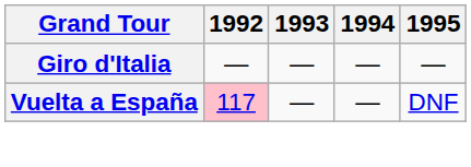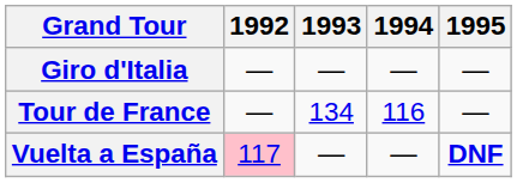+ row: Tour de France | — | 134 | 116 | —
Vuelta a España | 1995: normal -> bold
